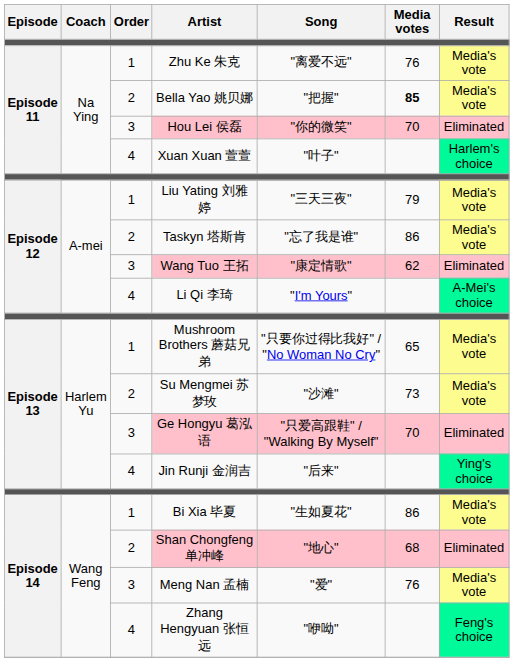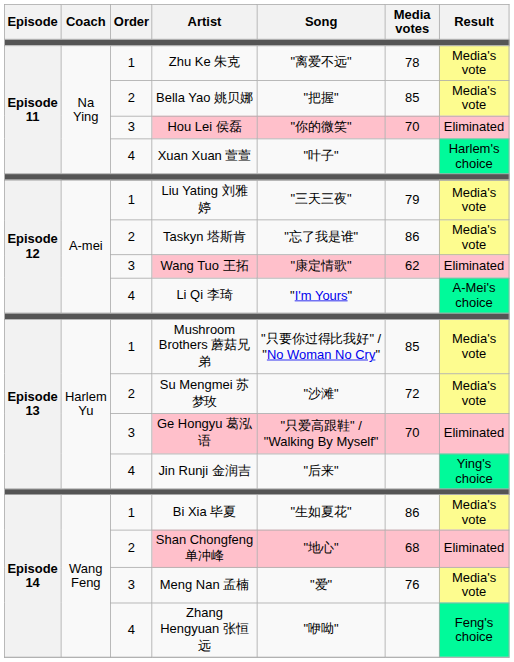Zhu Ke 朱克 | Media votes: 76 -> 78
Bella Yao 姚贝娜 | Media votes: bold -> normal
Mushroom Brothers 蘑菇兄弟 | Media votes: 65 -> 85
Su Mengmei 苏梦玫 | Media votes: 73 -> 72
